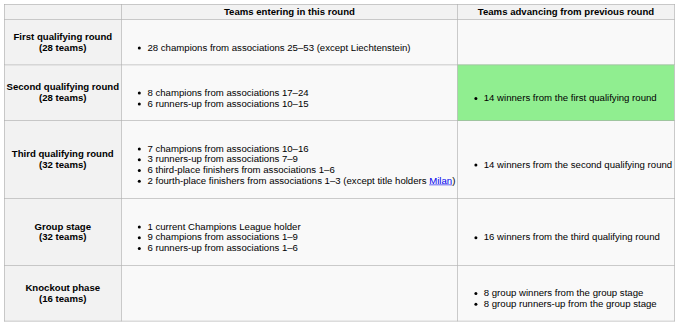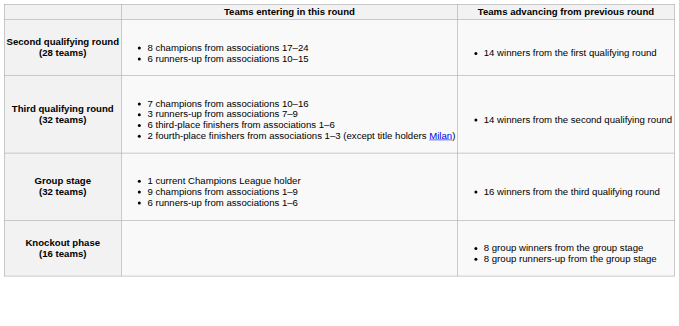- row: First qualifying round (28 teams) | 28 champions from associations 25–53 (except Liechtenstein)
Second qualifying round (28 teams) | Teams advancing from previous round: lightgreen background -> no background
